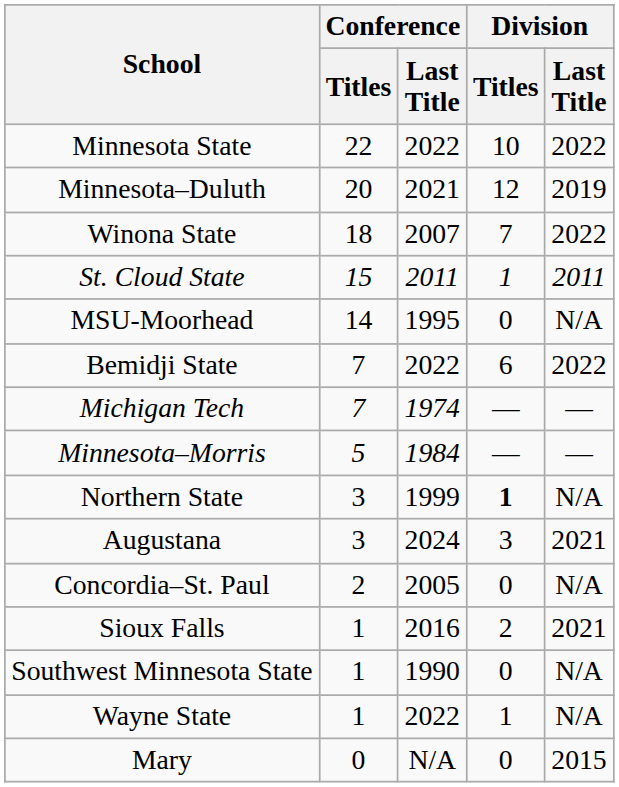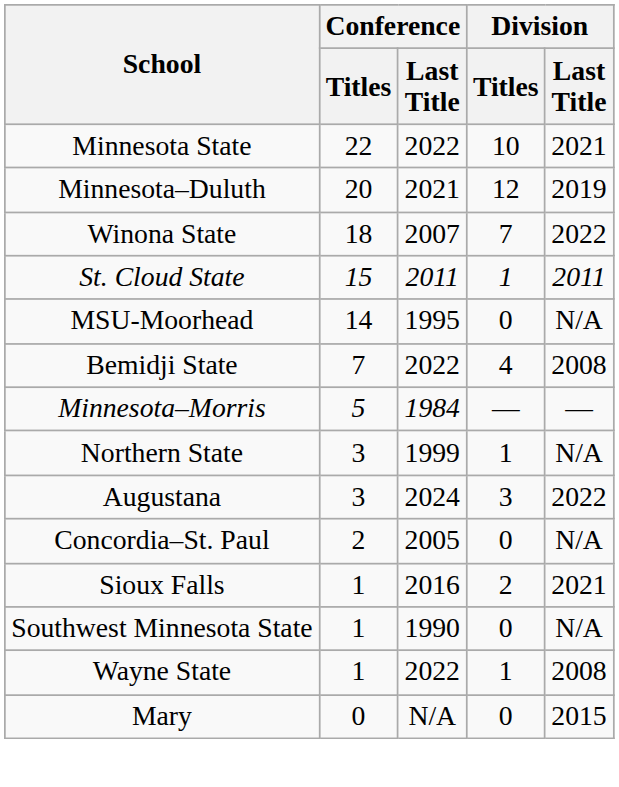Minnesota State | Division / Last Title: 2022 -> 2021
Bemidji State | Division / Titles: 6 -> 4
Bemidji State | Division / Last Title: 2022 -> 2008
- row: Michigan Tech | 7 | 1974 | — | —
Northern State | Division / Titles: bold -> normal
Augustana | Division / Last Title: 2021 -> 2022
Wayne State | Division / Last Title: N/A -> 2008
